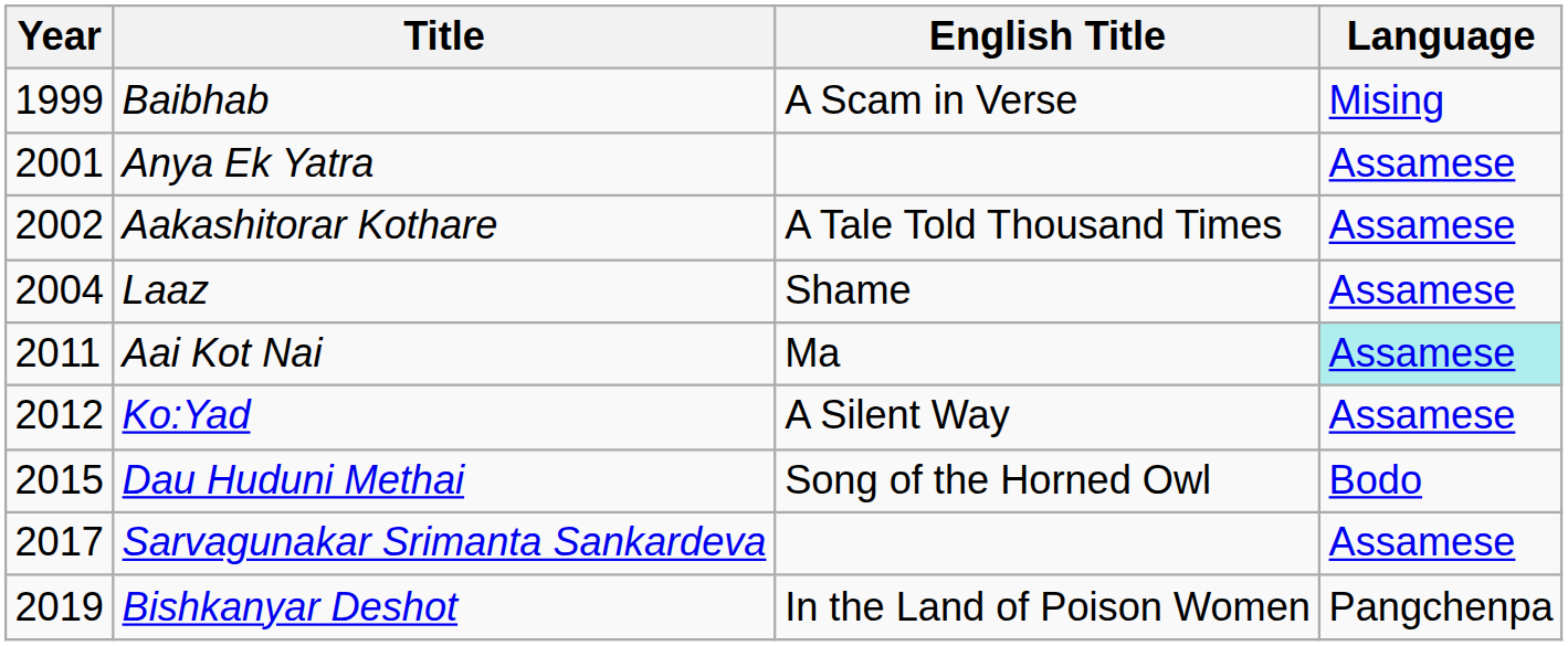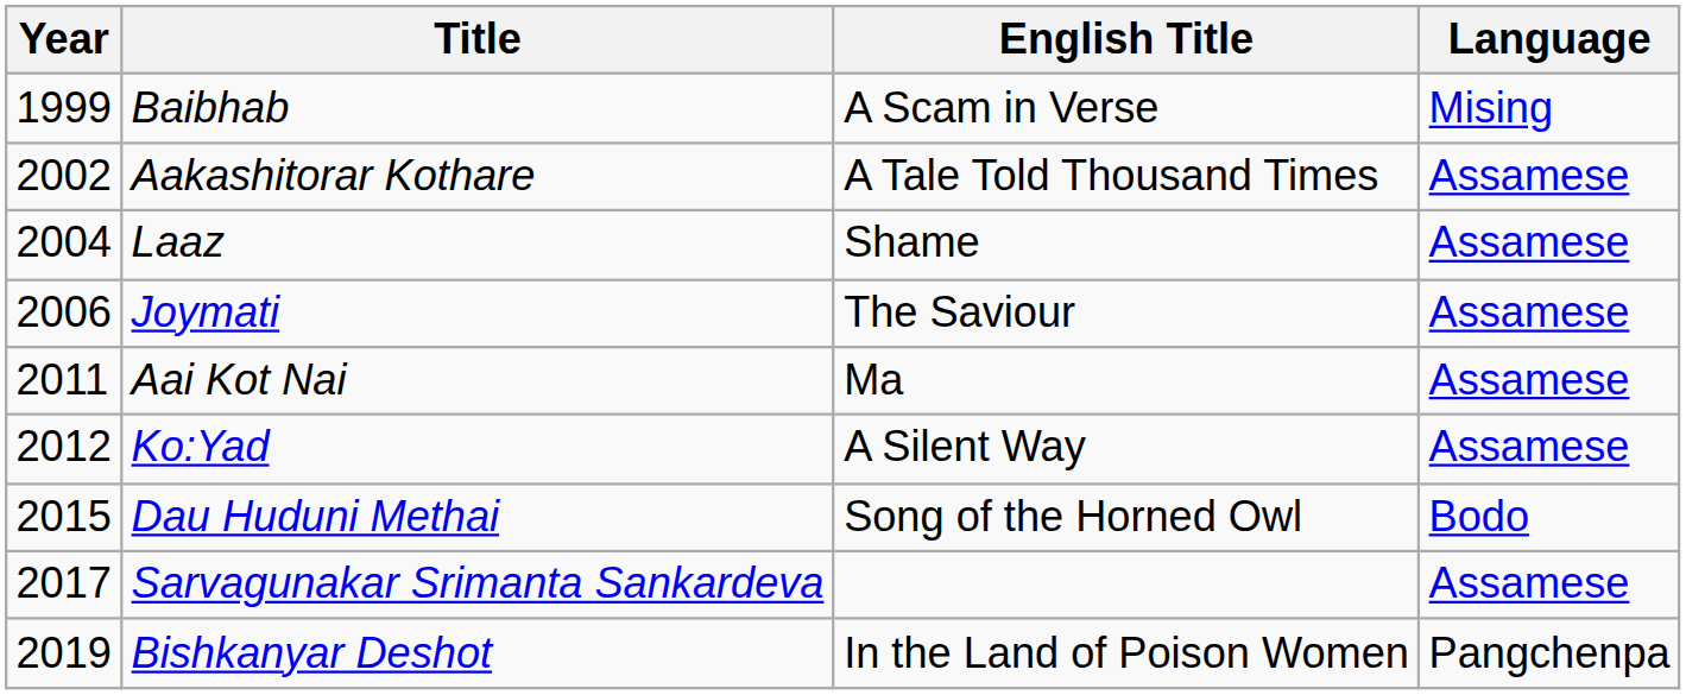- row: 2001 | Anya Ek Yatra | Assamese
+ row: 2006 | Joymati | The Saviour | Assamese
Aai Kot Nai | Language: paleturquoise background -> no background
